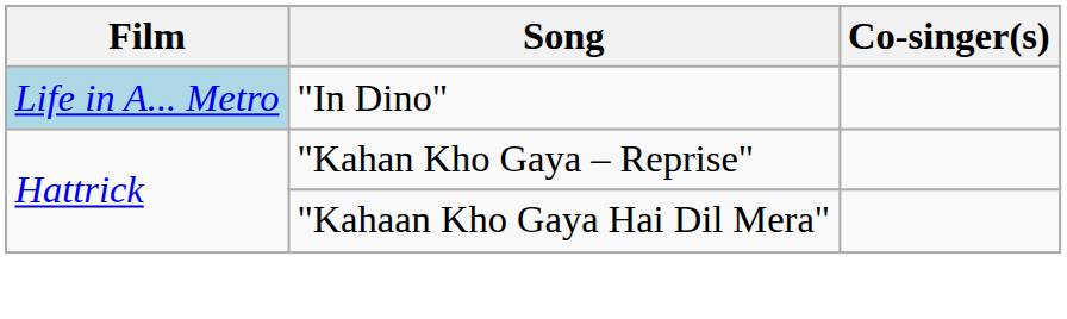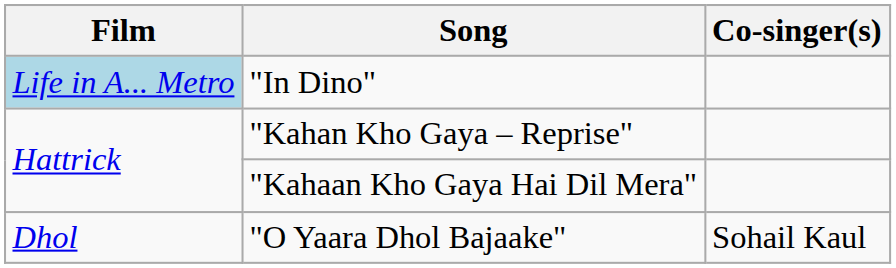+ row: Dhol | "O Yaara Dhol Bajaake" | Sohail Kaul
